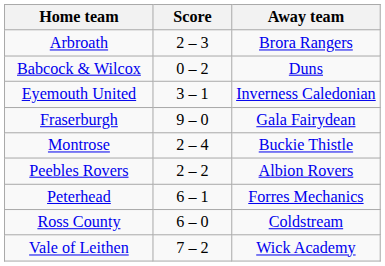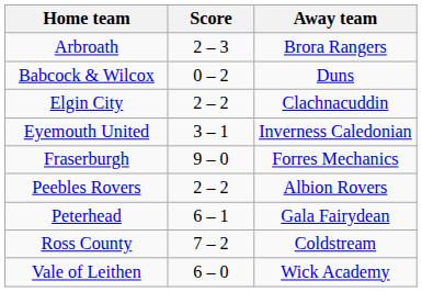+ row: Elgin City | 2 – 2 | Clachnacuddin
Fraserburgh | Away team: Gala Fairydean -> Forres Mechanics
- row: Montrose | 2 – 4 | Buckie Thistle
Peterhead | Away team: Forres Mechanics -> Gala Fairydean
Ross County | Score: 6 – 0 -> 7 – 2
Vale of Leithen | Score: 7 – 2 -> 6 – 0
